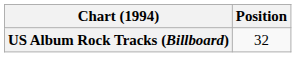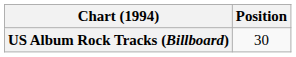US Album Rock Tracks (Billboard) | Position: 32 -> 30
